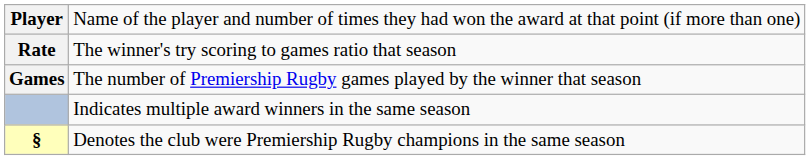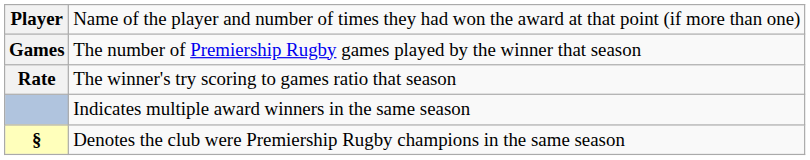rows swapped: Games <-> Rate
